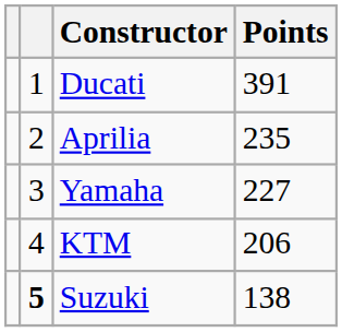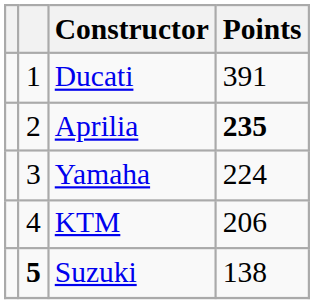Aprilia | Points: normal -> bold
Yamaha | Points: 227 -> 224
